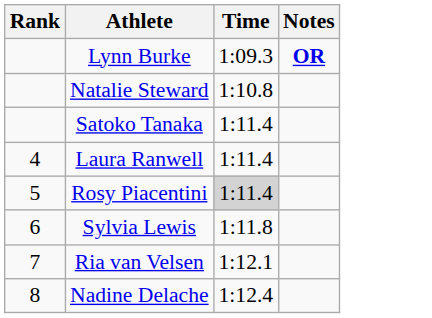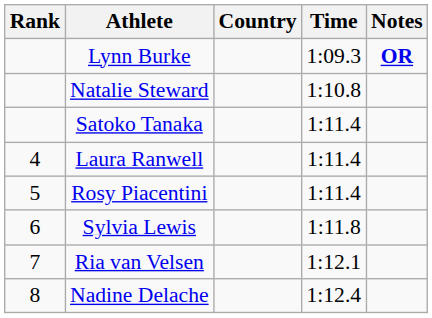+ column: Country
Rosy Piacentini | Time: lightgrey background -> no background
